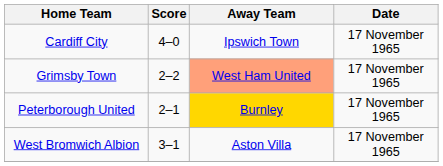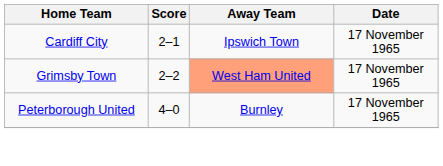Cardiff City | Score: 4–0 -> 2–1
Peterborough United | Score: 2–1 -> 4–0
Peterborough United | Away Team: gold background -> no background
- row: West Bromwich Albion | 3–1 | Aston Villa | 17 November 1965
